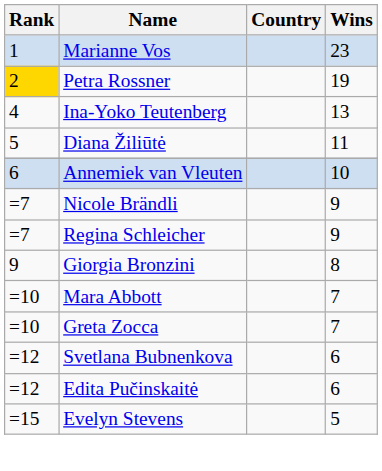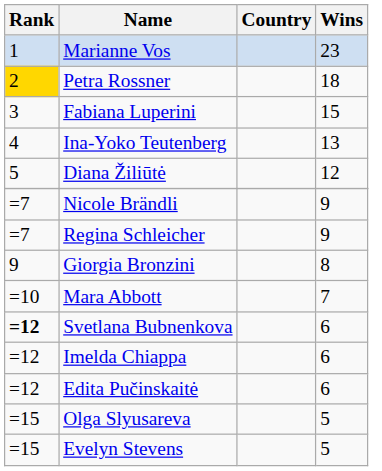Petra Rossner | Wins: 19 -> 18
+ row: 3 | Fabiana Luperini | 15
Diana Žiliūtė | Wins: 11 -> 12
- row: 6 | Annemiek van Vleuten | 10
- row: =10 | Greta Zocca | 7
Svetlana Bubnenkova | Rank: normal -> bold
+ row: =12 | Imelda Chiappa | 6
+ row: =15 | Olga Slyusareva | 5
